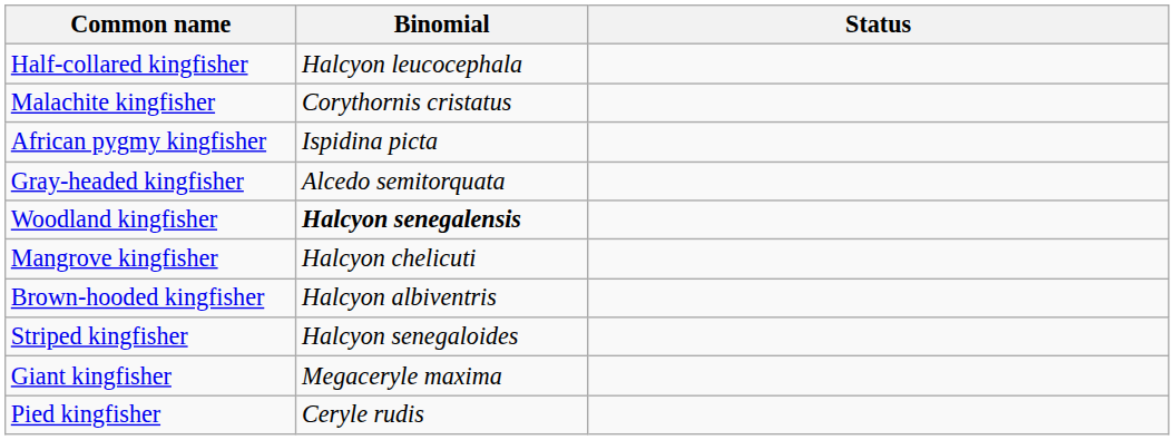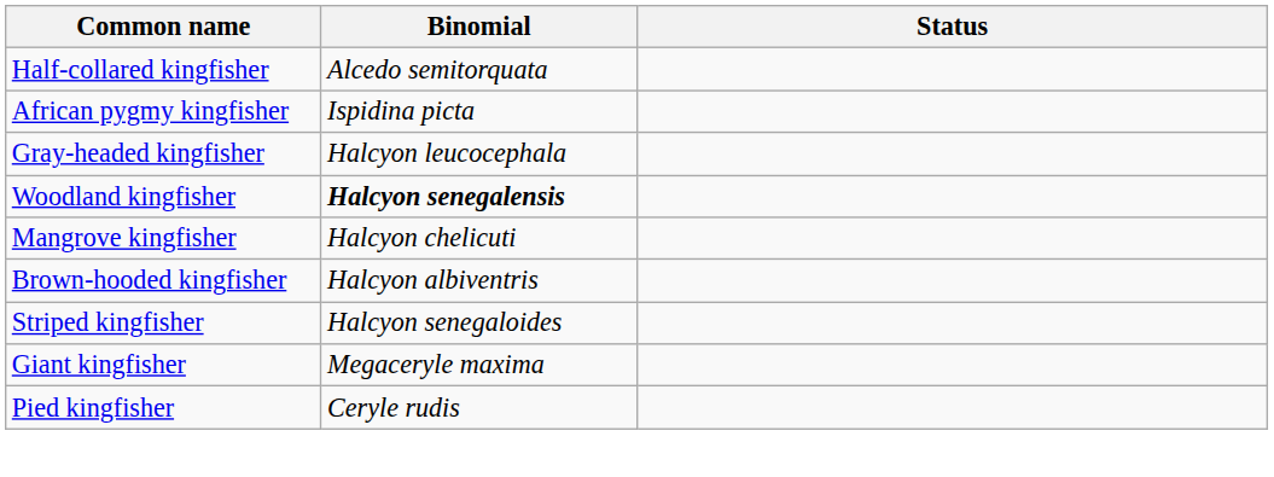Half-collared kingfisher | Binomial: Halcyon leucocephala -> Alcedo semitorquata
- row: Malachite kingfisher | Corythornis cristatus
Gray-headed kingfisher | Binomial: Alcedo semitorquata -> Halcyon leucocephala
